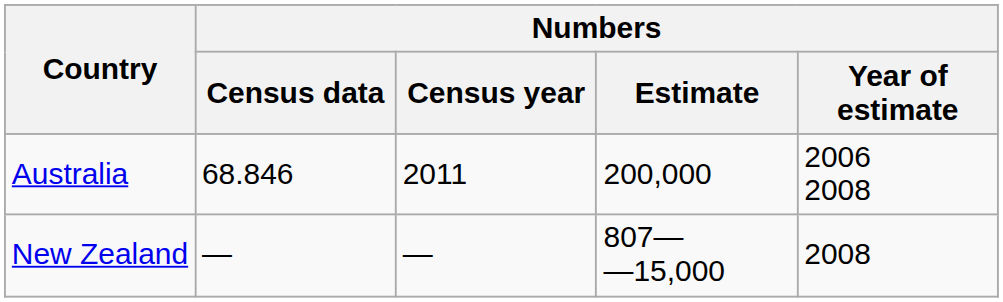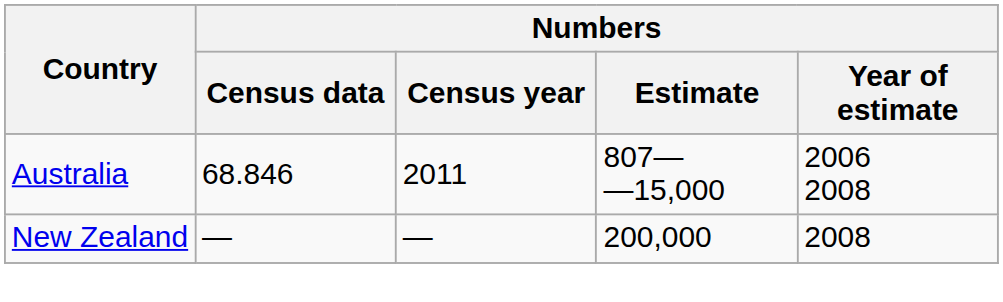Australia | Numbers / Estimate: 200,000 -> 807— —15,000
New Zealand | Numbers / Estimate: 807— —15,000 -> 200,000
